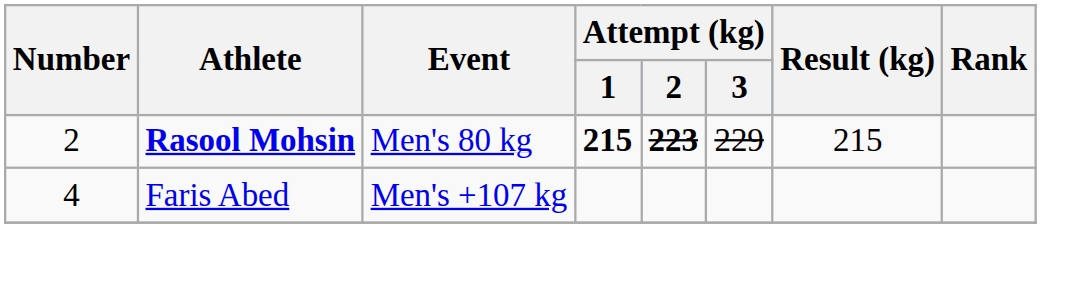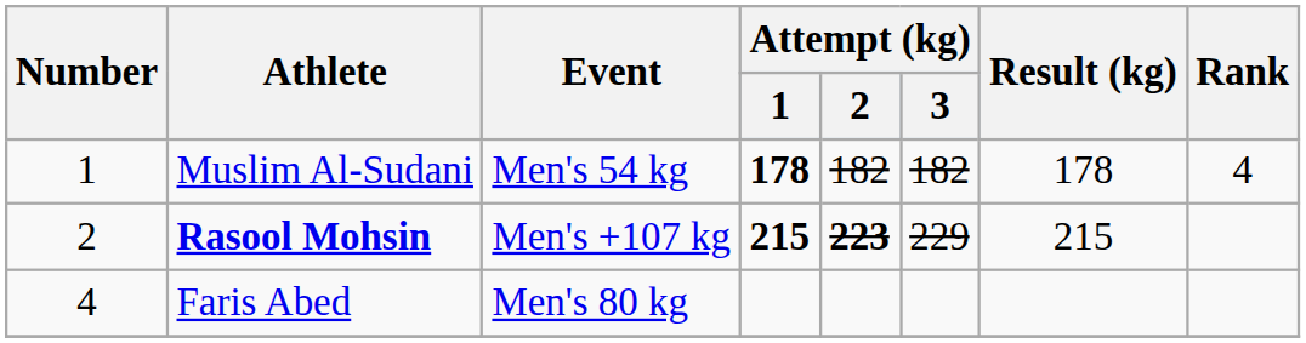+ row: 1 | Muslim Al-Sudani | Men's 54 kg | 178 | 182 | 182 | 178 | 4
Rasool Mohsin | Event: Men's 80 kg -> Men's +107 kg
Faris Abed | Event: Men's +107 kg -> Men's 80 kg
